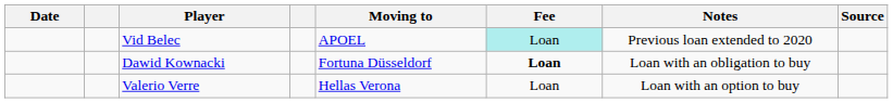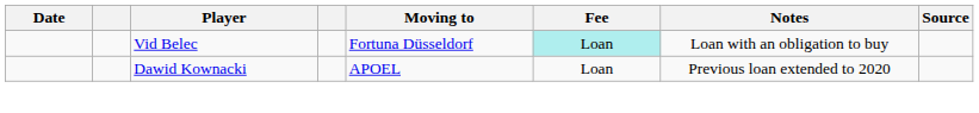Vid Belec | Moving to: APOEL -> Fortuna Düsseldorf
Vid Belec | Notes: Previous loan extended to 2020 -> Loan with an obligation to buy
Dawid Kownacki | Moving to: Fortuna Düsseldorf -> APOEL
Dawid Kownacki | Fee: bold -> normal
Dawid Kownacki | Notes: Loan with an obligation to buy -> Previous loan extended to 2020
- row: Valerio Verre | Hellas Verona | Loan | Loan with an option to buy
